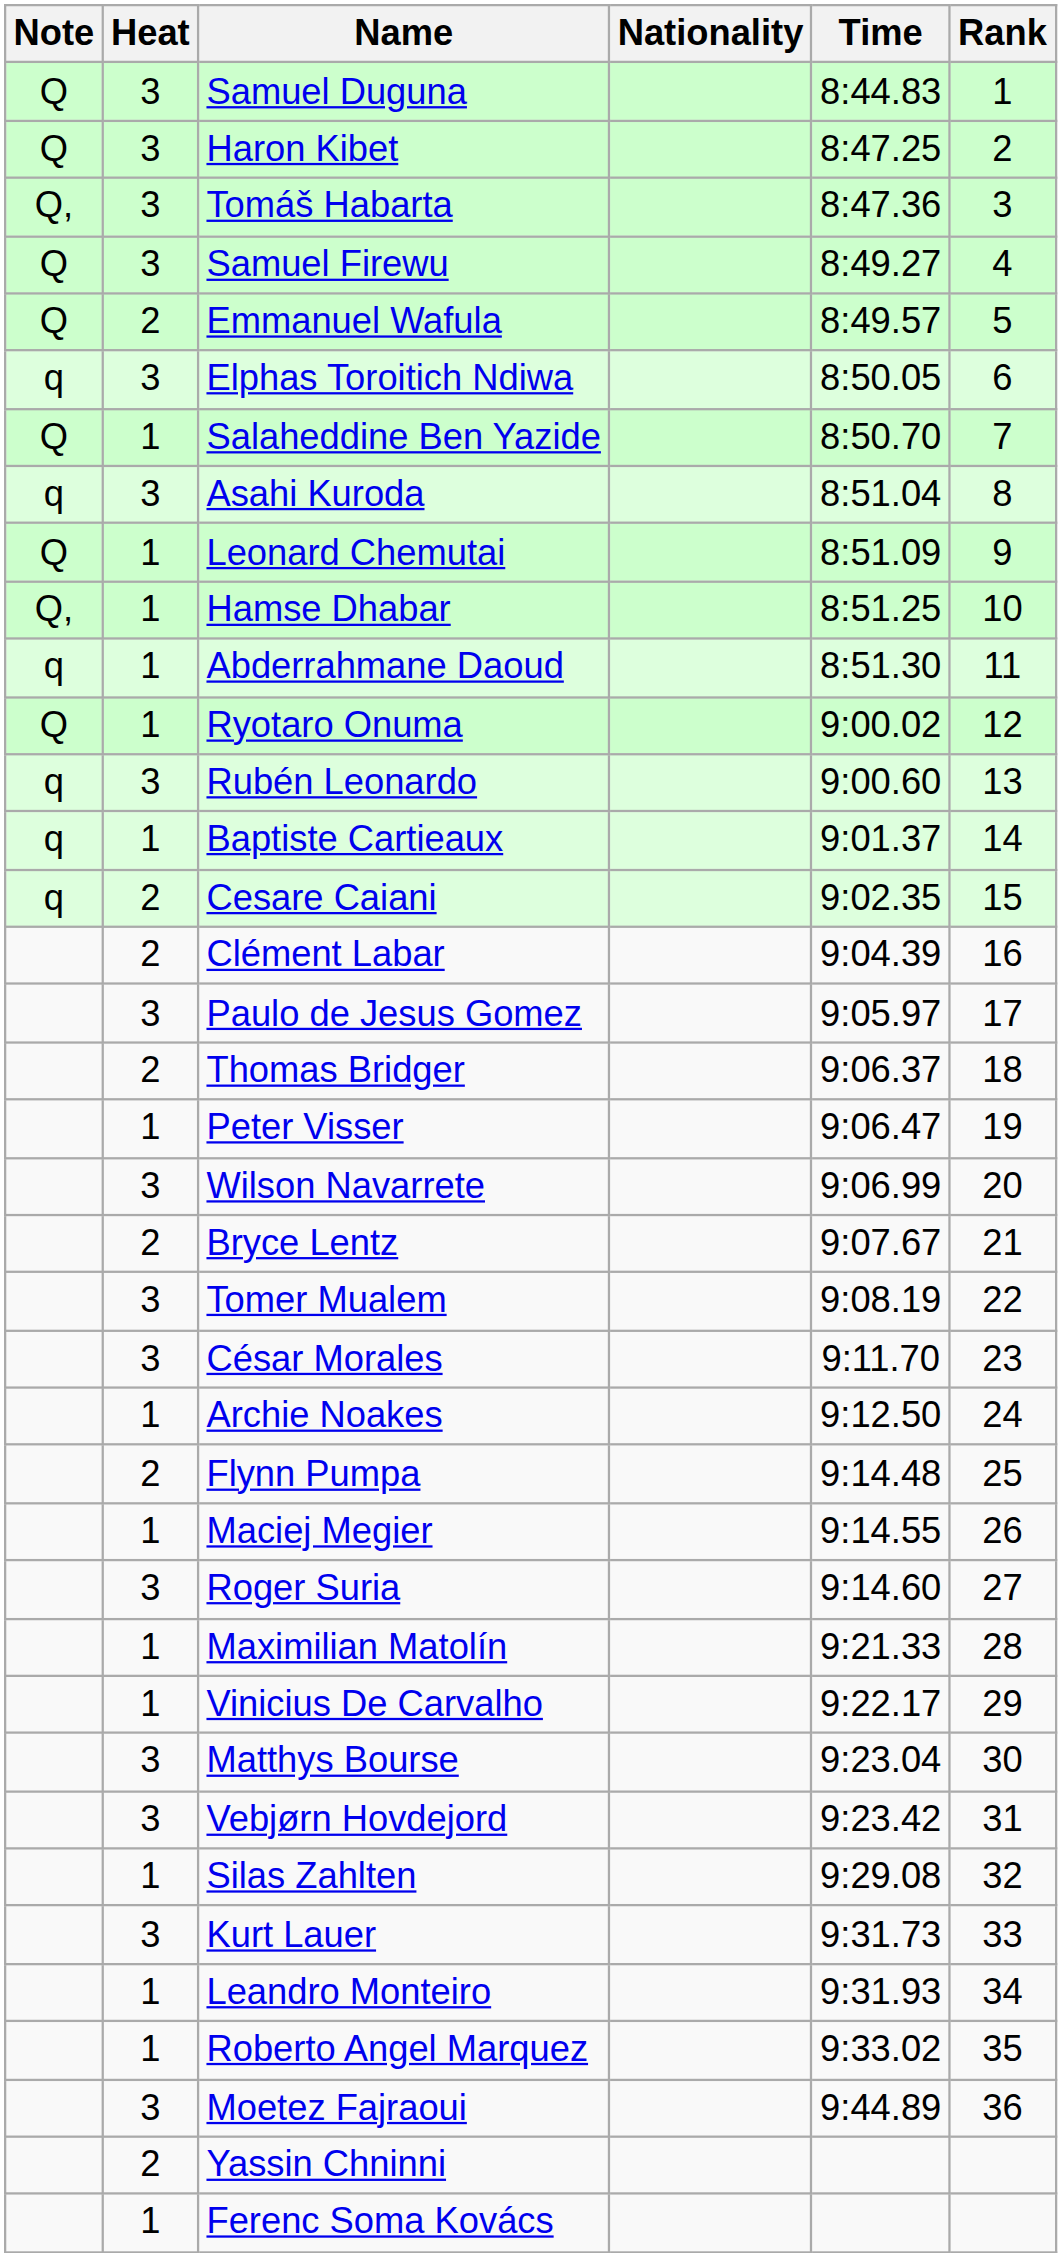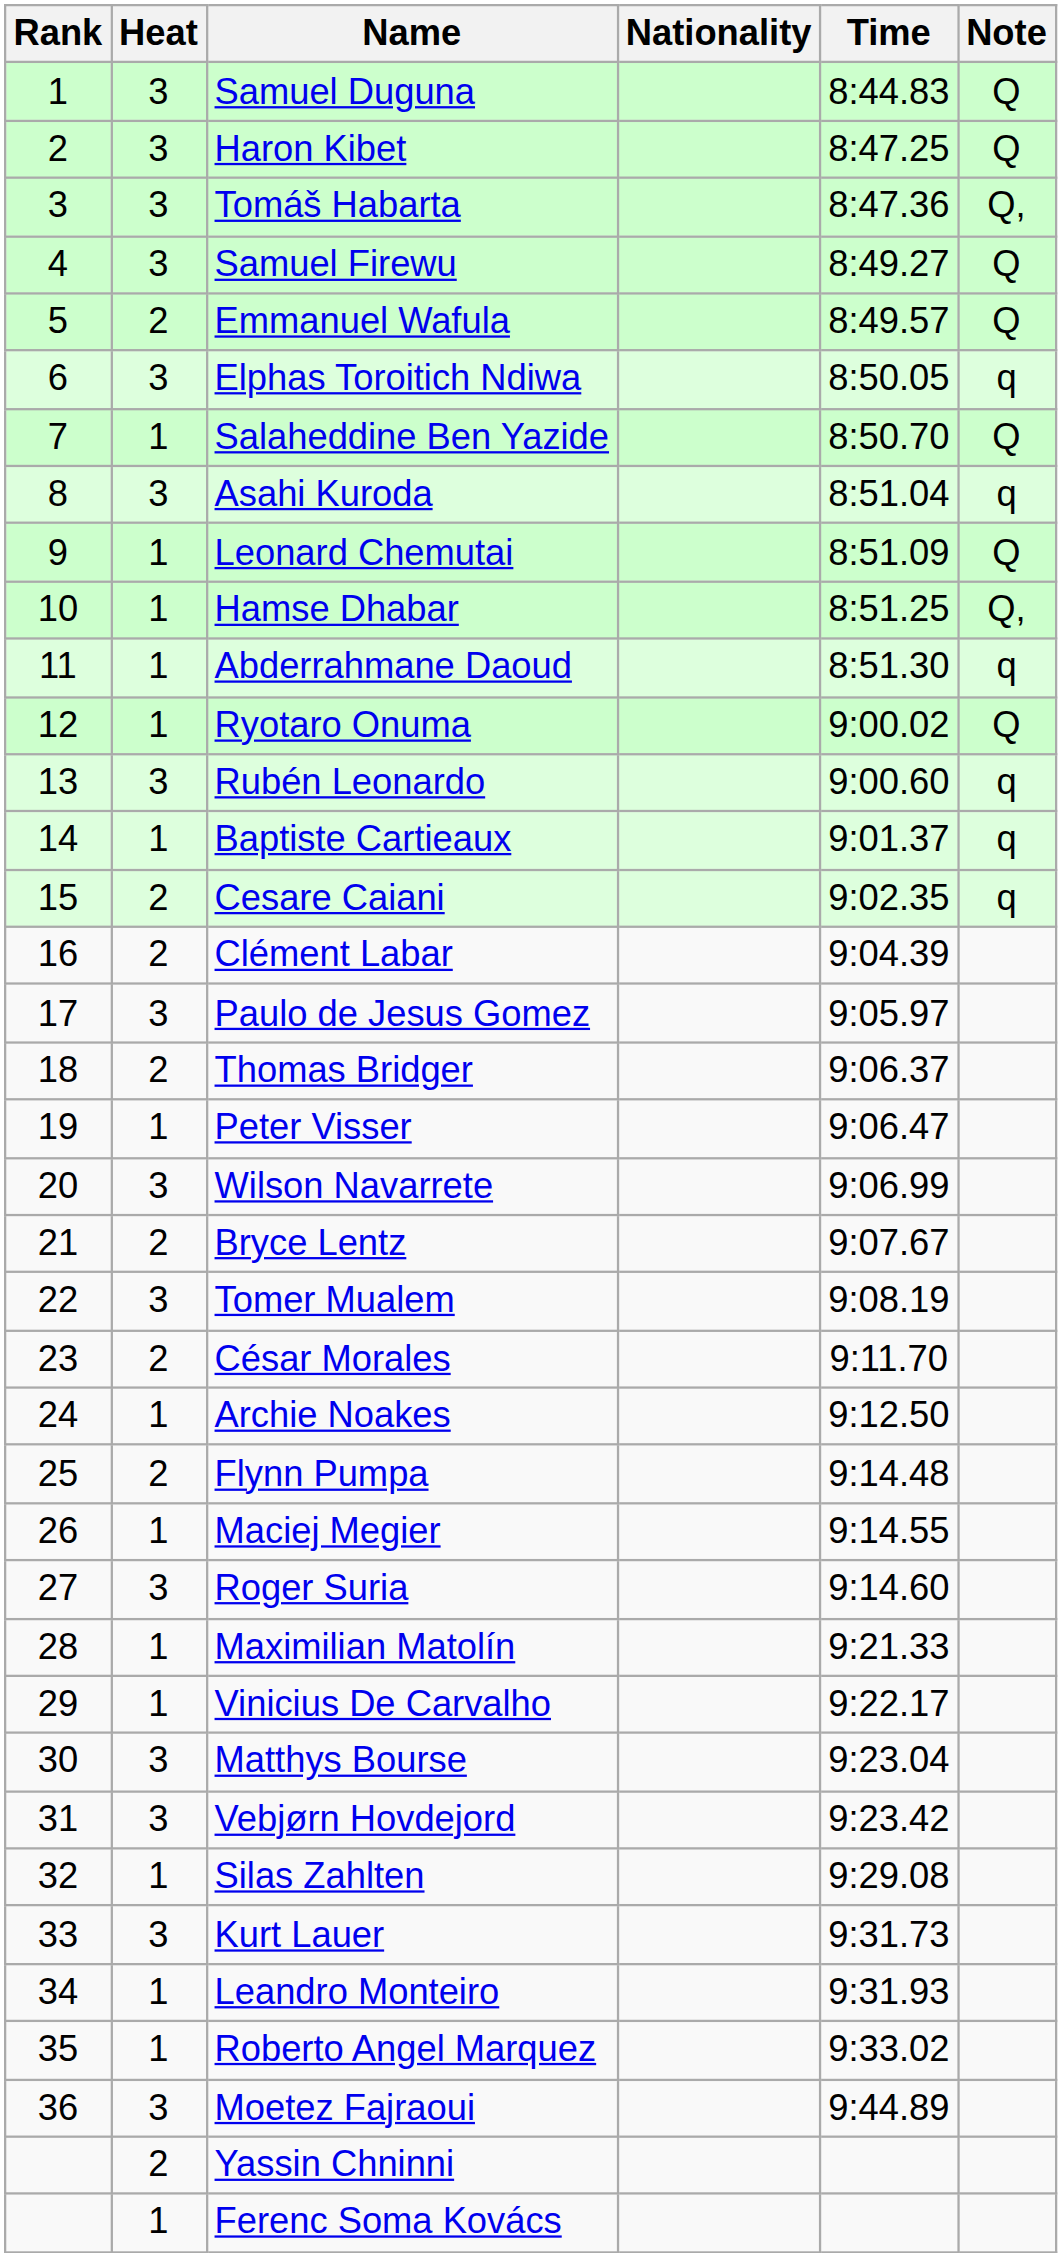columns swapped: Rank <-> Note
César Morales | Heat: 3 -> 2
